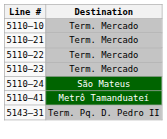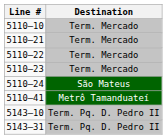+ row: 5143–10 | Term. Pq. D. Pedro II
